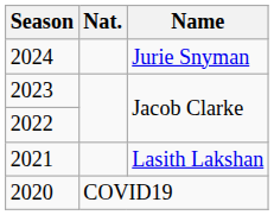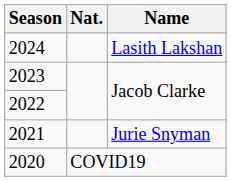2024 | Name: Jurie Snyman -> Lasith Lakshan
2021 | Name: Lasith Lakshan -> Jurie Snyman
